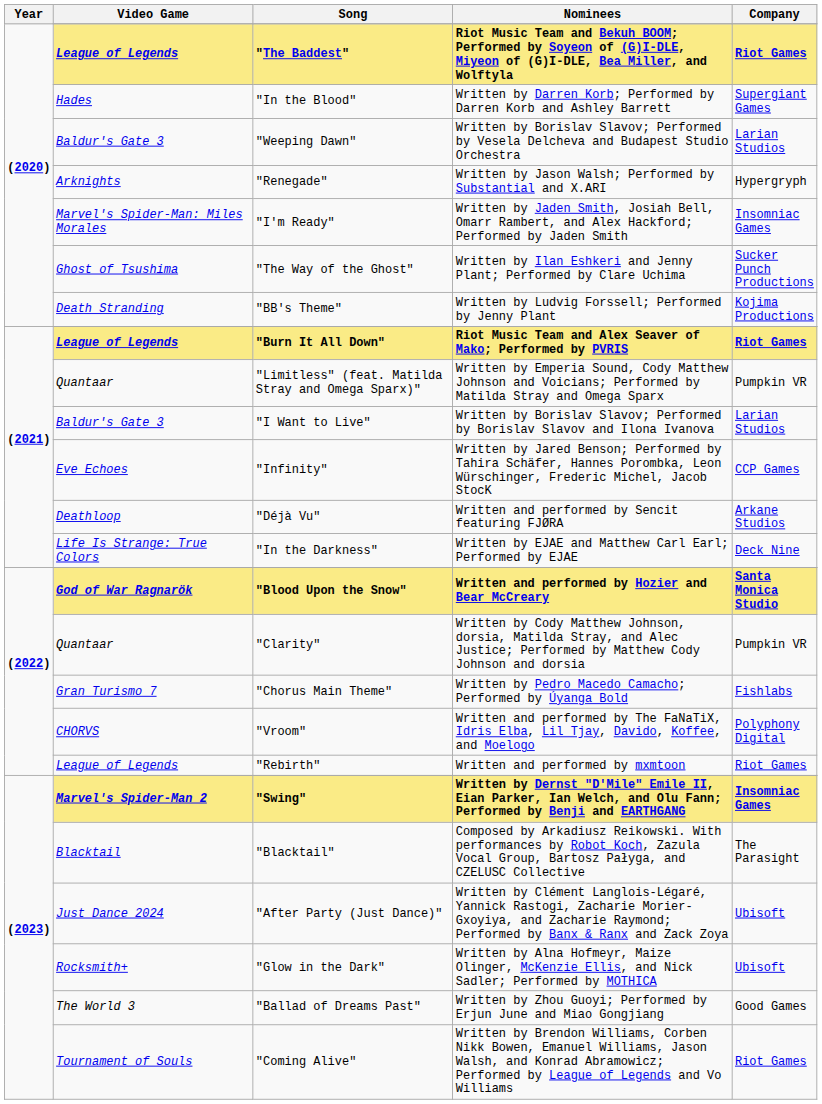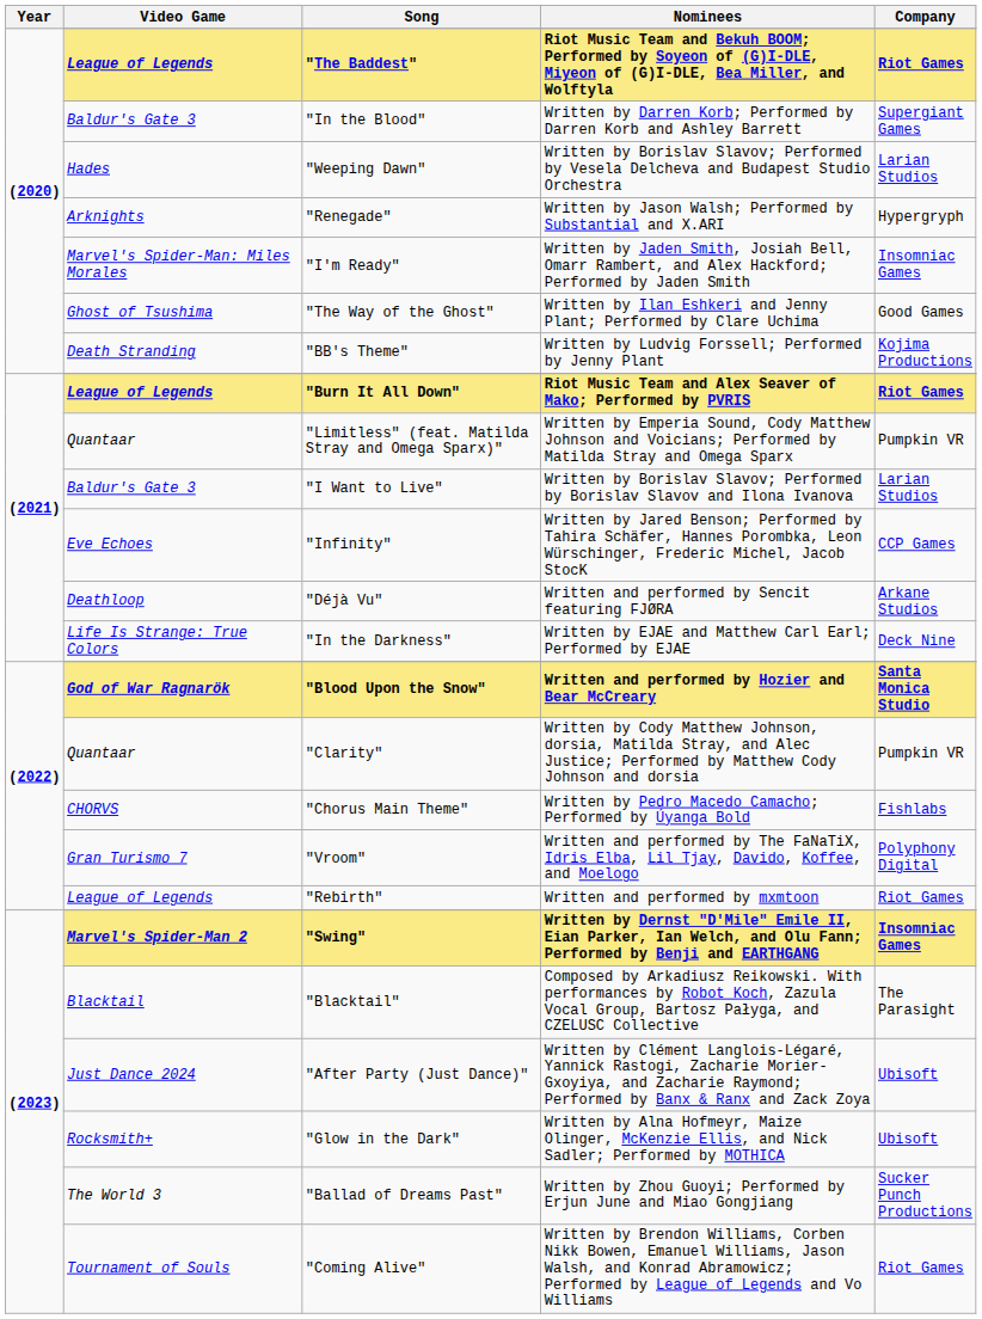"In the Blood" | Video Game: Hades -> Baldur's Gate 3
"Weeping Dawn" | Video Game: Baldur's Gate 3 -> Hades
"The Way of the Ghost" | Company: Sucker Punch Productions -> Good Games
"Chorus Main Theme" | Video Game: Gran Turismo 7 -> CHORVS
"Vroom" | Video Game: CHORVS -> Gran Turismo 7
"Ballad of Dreams Past" | Company: Good Games -> Sucker Punch Productions
